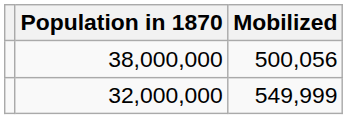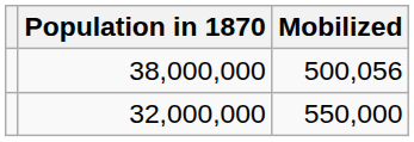32,000,000 | Mobilized: 549,999 -> 550,000
